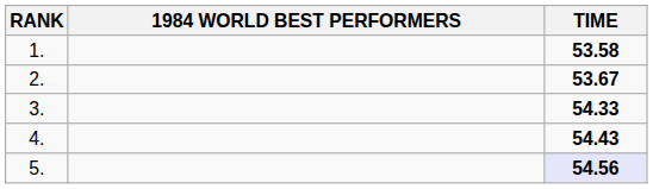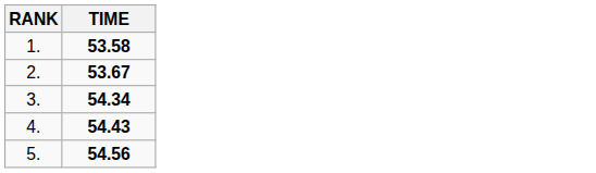- column: 1984 WORLD BEST PERFORMERS
3. | TIME: 54.33 -> 54.34
5. | TIME: lavender background -> no background
